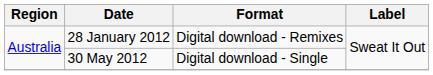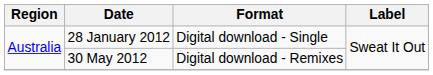28 January 2012 | Format: Digital download - Remixes -> Digital download - Single
30 May 2012 | Format: Digital download - Single -> Digital download - Remixes
